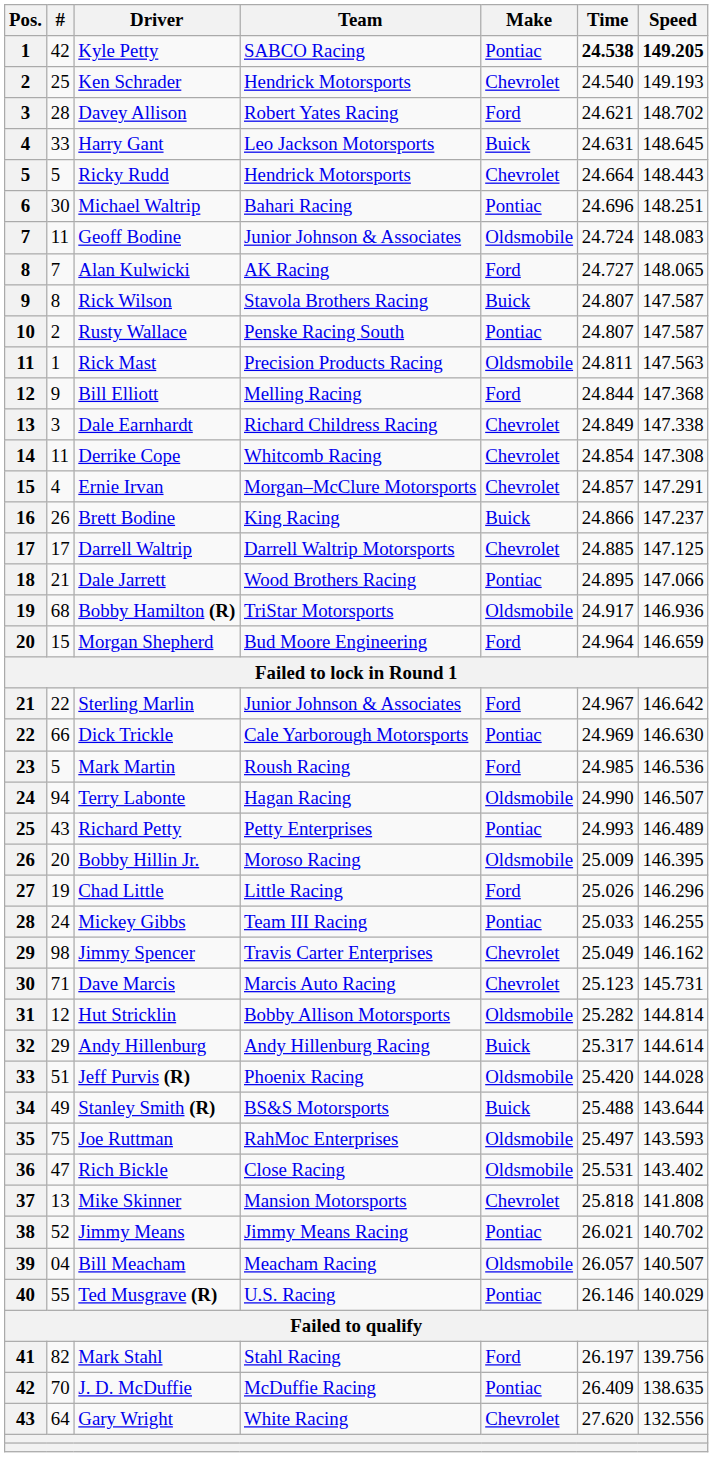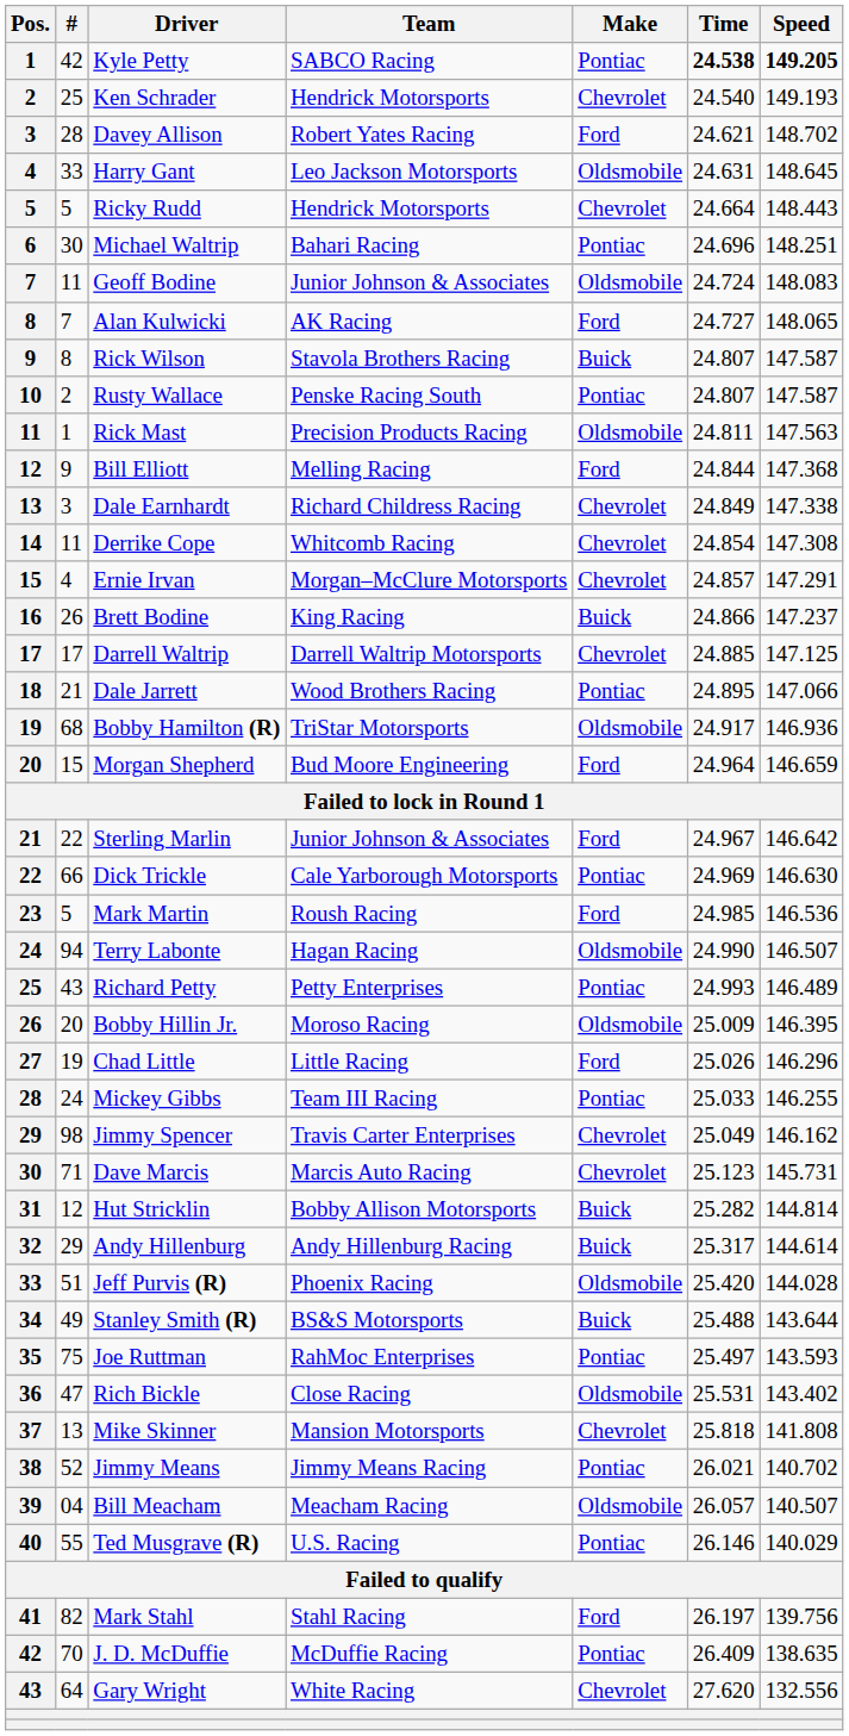Harry Gant | Make: Buick -> Oldsmobile
Hut Stricklin | Make: Oldsmobile -> Buick
Joe Ruttman | Make: Oldsmobile -> Pontiac
